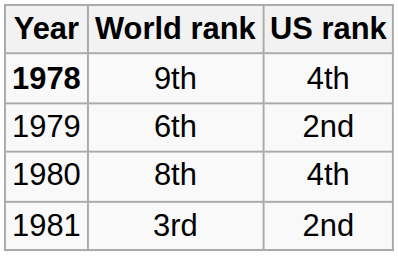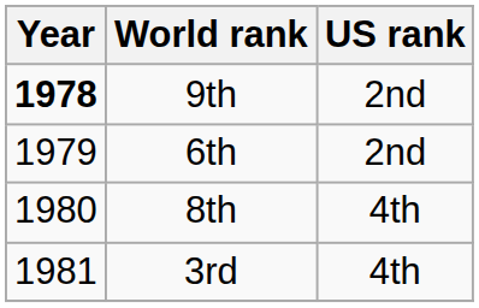9th | US rank: 4th -> 2nd
3rd | US rank: 2nd -> 4th
